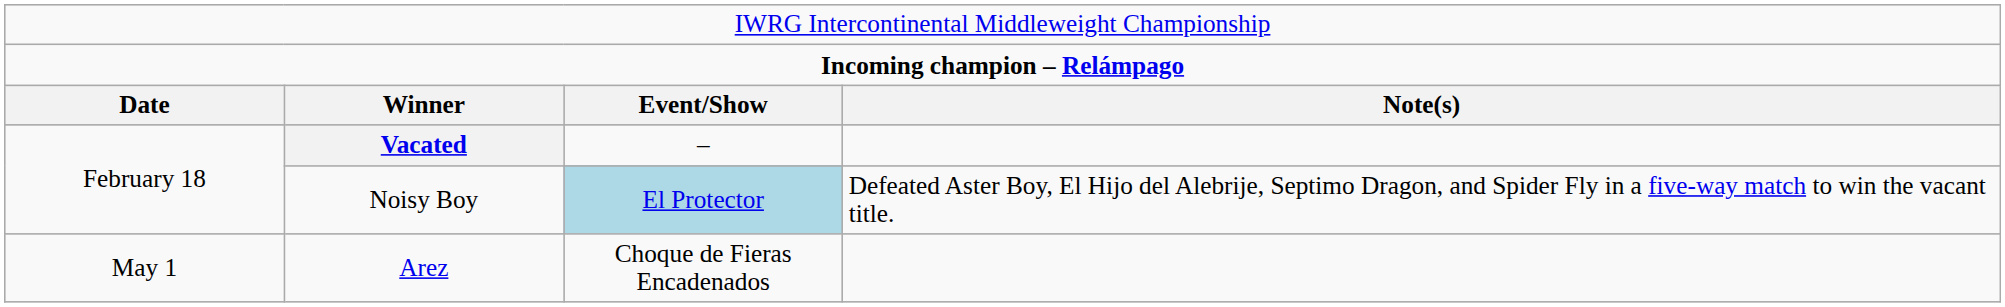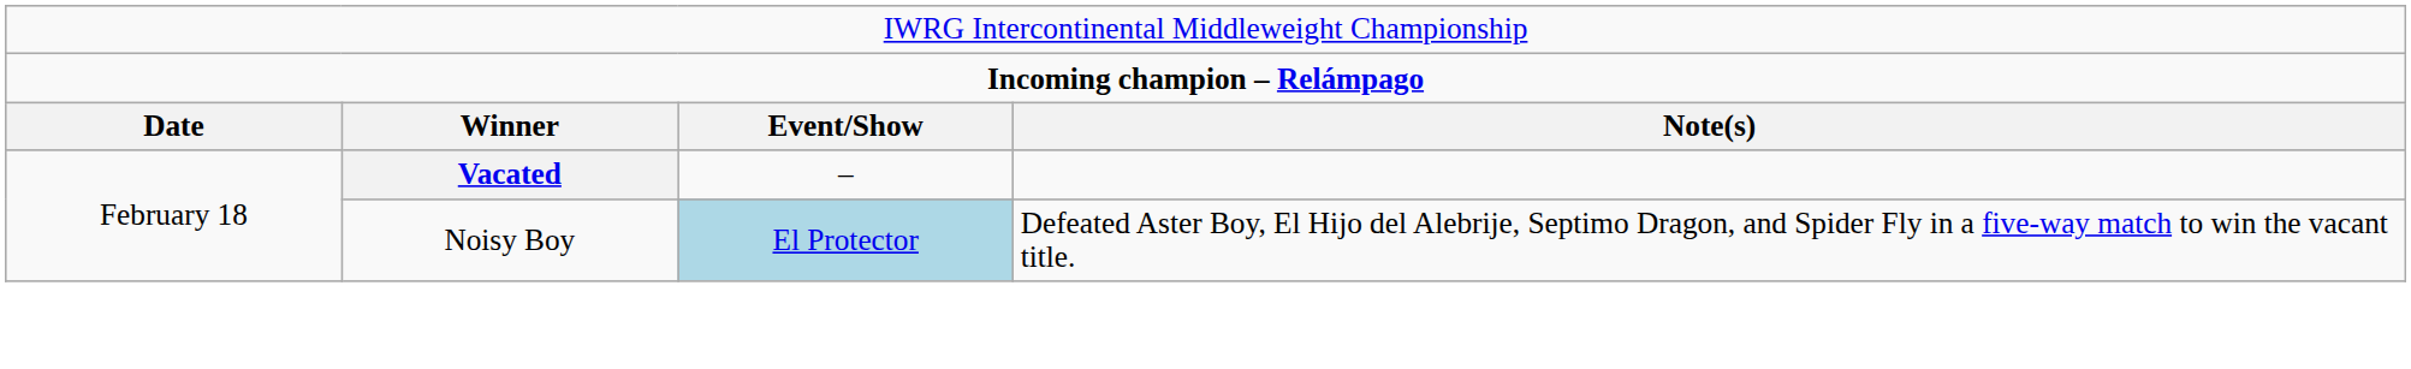- row: May 1 | Arez | Choque de Fieras Encadenados
